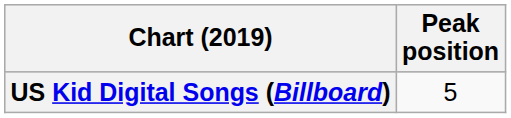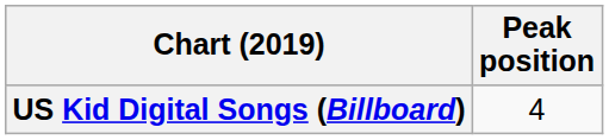US Kid Digital Songs (Billboard) | Peak position: 5 -> 4
